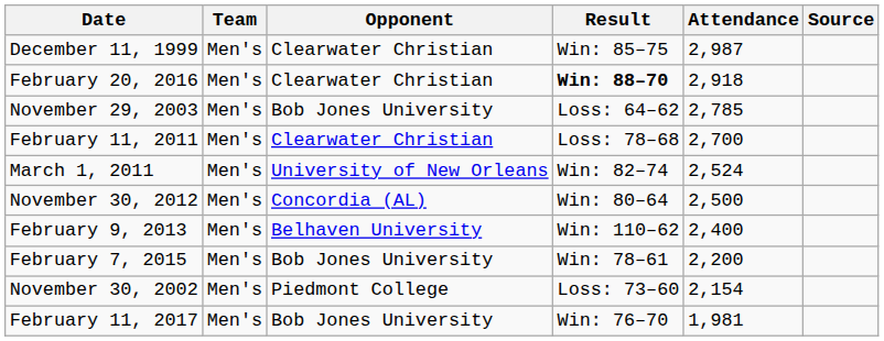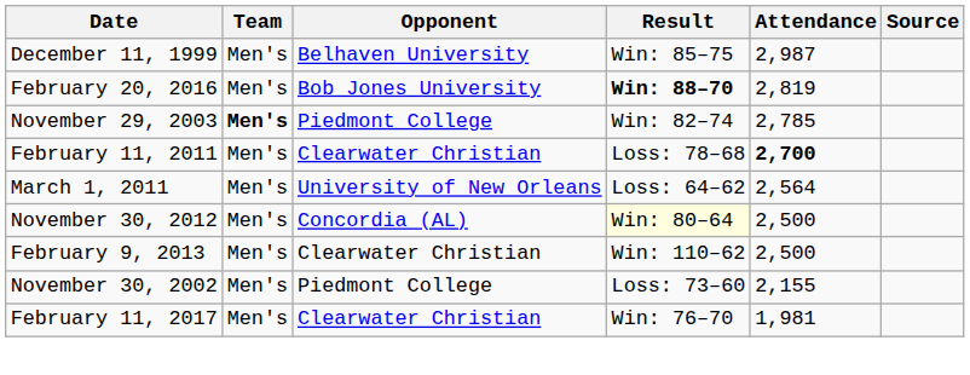December 11, 1999 | Opponent: Clearwater Christian -> Belhaven University
February 20, 2016 | Opponent: Clearwater Christian -> Bob Jones University
February 20, 2016 | Attendance: 2,918 -> 2,819
November 29, 2003 | Team: normal -> bold
November 29, 2003 | Opponent: Bob Jones University -> Piedmont College
November 29, 2003 | Result: Loss: 64–62 -> Win: 82–74
February 11, 2011 | Attendance: normal -> bold
March 1, 2011 | Result: Win: 82–74 -> Loss: 64–62
March 1, 2011 | Attendance: 2,524 -> 2,564
November 30, 2012 | Result: no background -> lightyellow background
February 9, 2013 | Opponent: Belhaven University -> Clearwater Christian
February 9, 2013 | Attendance: 2,400 -> 2,500
- row: February 7, 2015 | Men's | Bob Jones University | Win: 78–61 | 2,200
November 30, 2002 | Attendance: 2,154 -> 2,155
February 11, 2017 | Opponent: Bob Jones University -> Clearwater Christian
